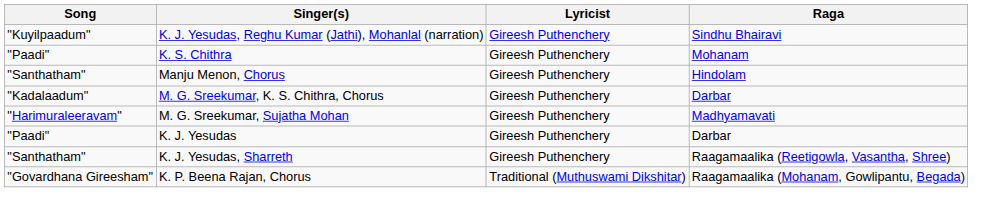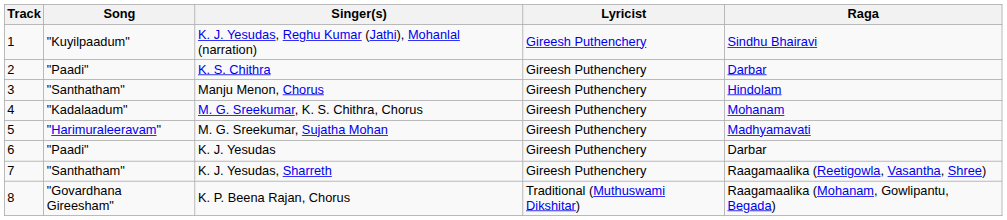+ column: Track | 1 | 2 | 3 | 4 | 5 | 6 | 7 | 8
K. S. Chithra | Raga: Mohanam -> Darbar
M. G. Sreekumar, K. S. Chithra, Chorus | Raga: Darbar -> Mohanam
